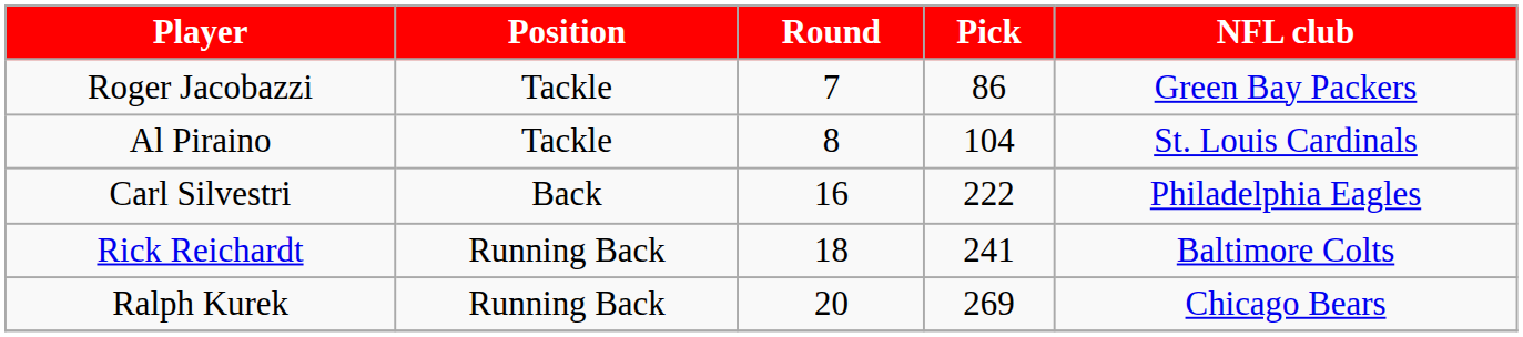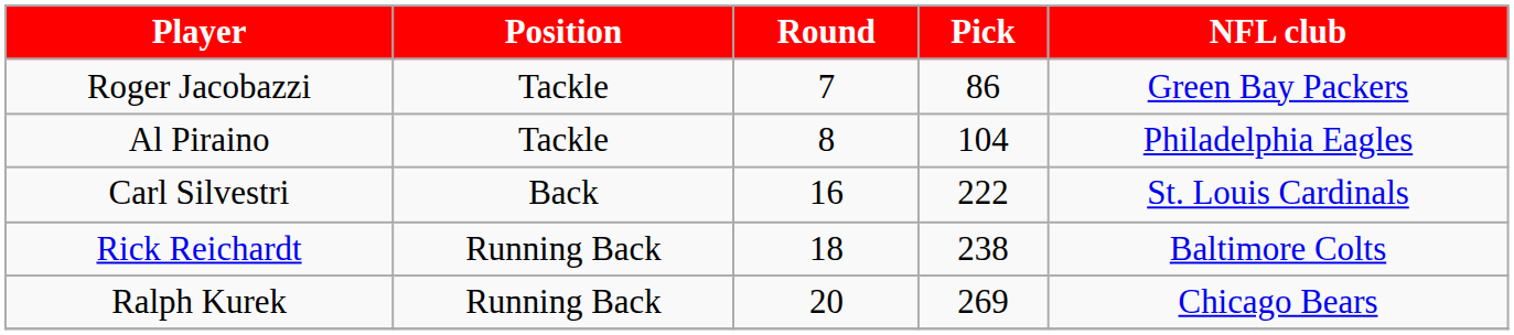Al Piraino | NFL club: St. Louis Cardinals -> Philadelphia Eagles
Carl Silvestri | NFL club: Philadelphia Eagles -> St. Louis Cardinals
Rick Reichardt | Pick: 241 -> 238
